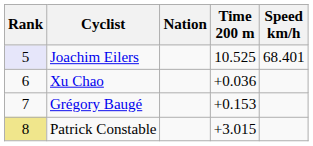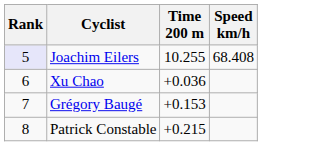- column: Nation
Joachim Eilers | Time 200 m: 10.525 -> 10.255
Joachim Eilers | Speed km/h: 68.401 -> 68.408
Patrick Constable | Rank: khaki background -> no background
Patrick Constable | Time 200 m: +3.015 -> +0.215
